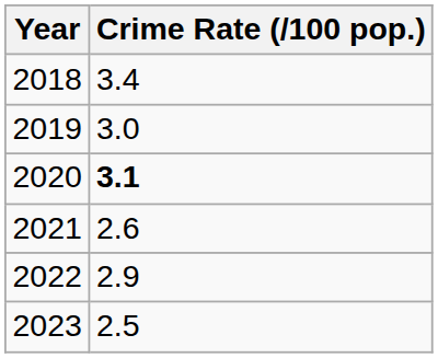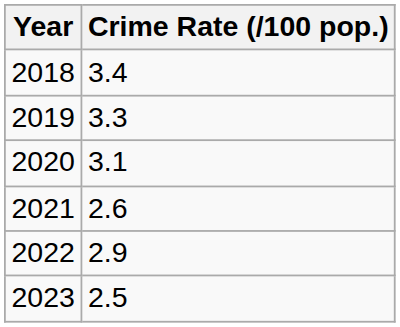2019 | Crime Rate (/100 pop.): 3.0 -> 3.3
2020 | Crime Rate (/100 pop.): bold -> normal
